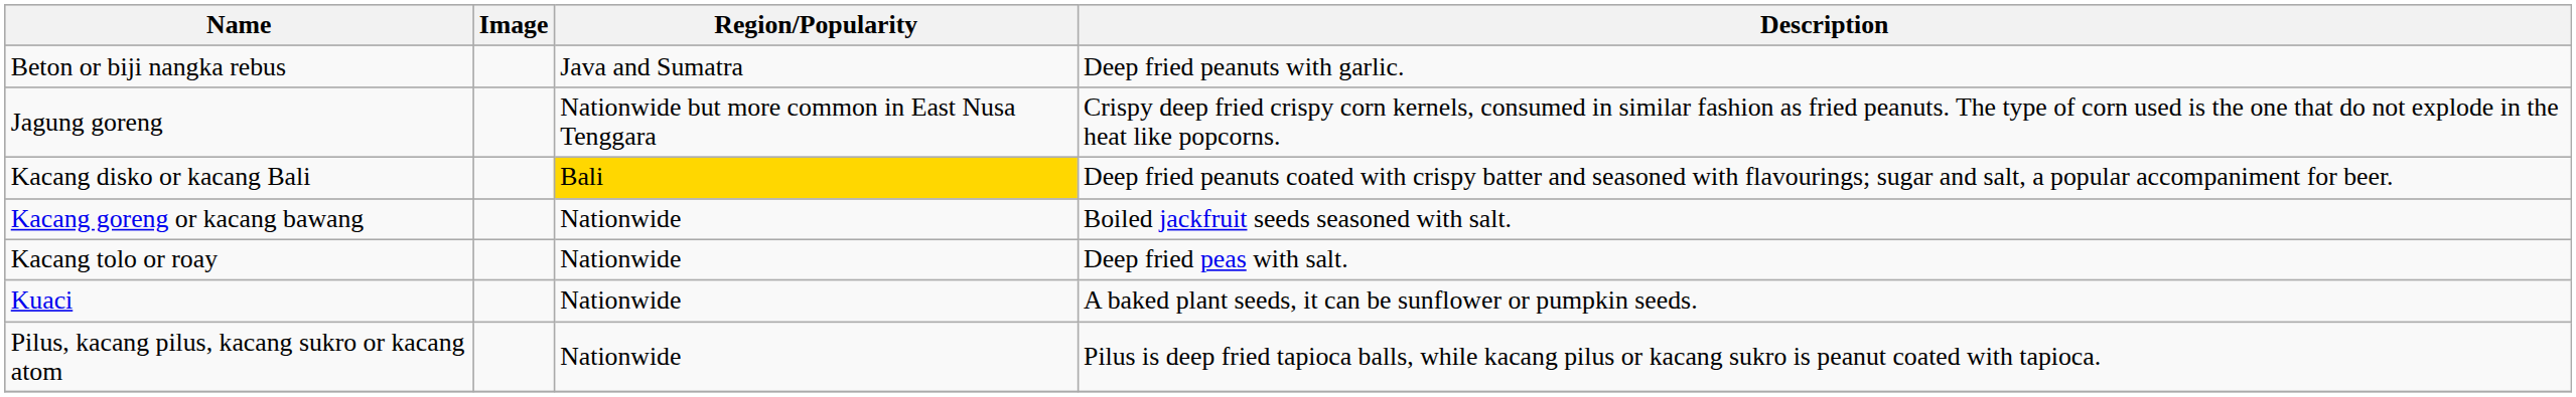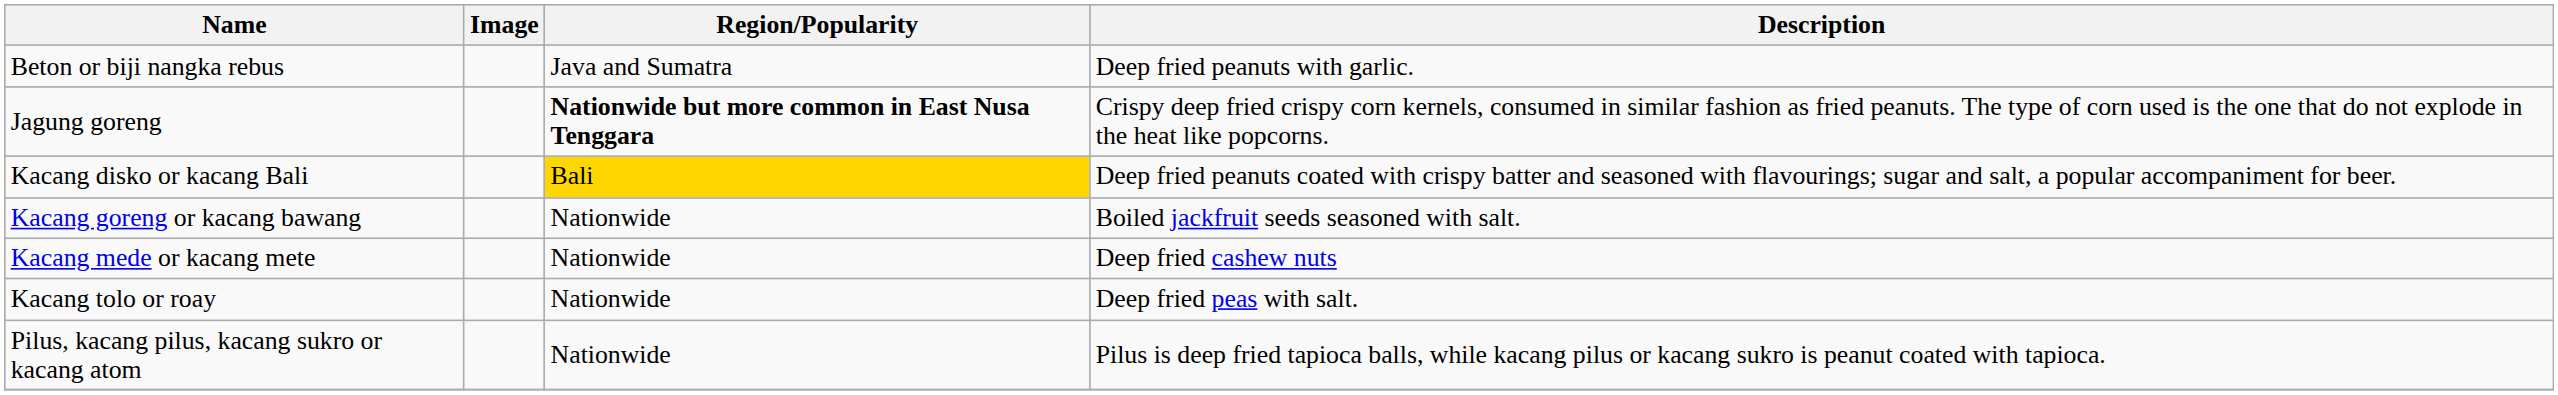Jagung goreng | Region/Popularity: normal -> bold
+ row: Kacang mede or kacang mete | Nationwide | Deep fried cashew nuts
- row: Kuaci | Nationwide | A baked plant seeds, it can be sunflower or pumpkin seeds.
